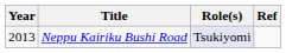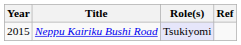Neppu Kairiku Bushi Road | Year: 2013 -> 2015
